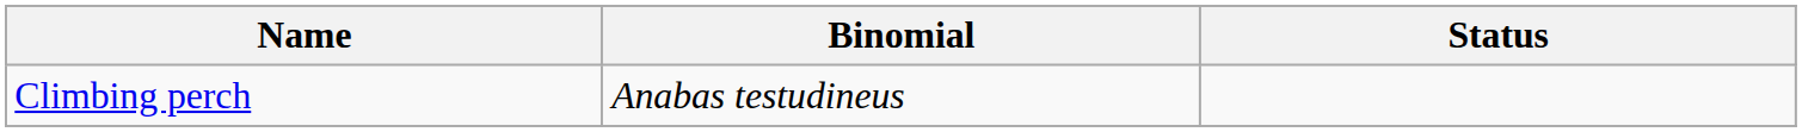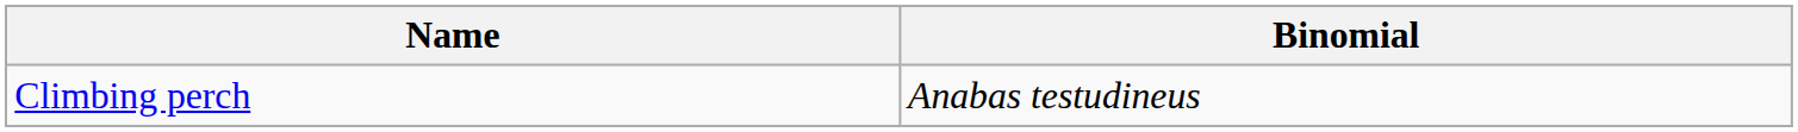- column: Status
